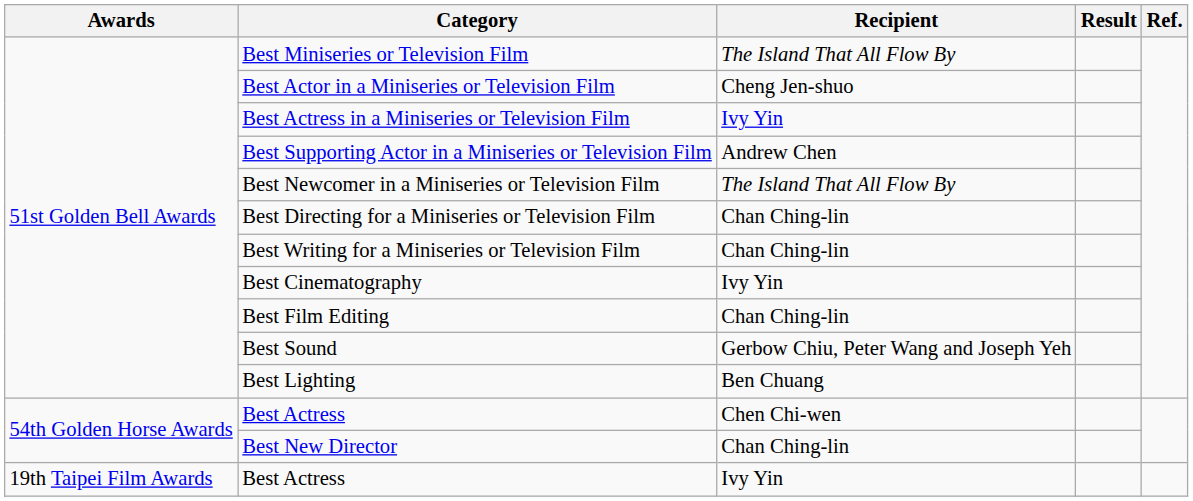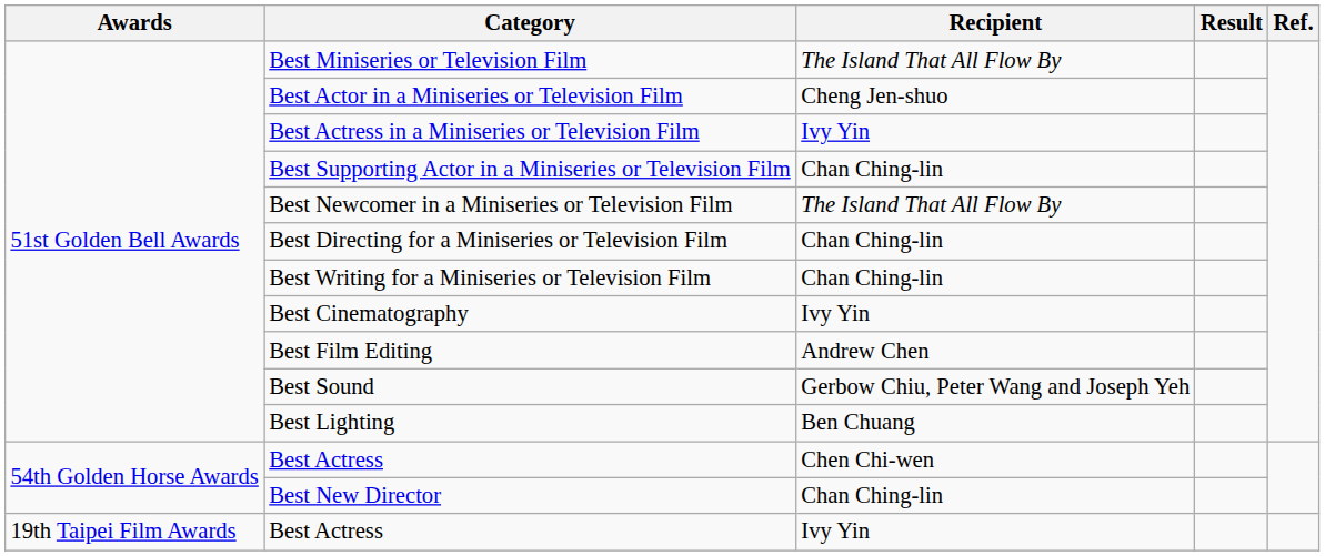Best Supporting Actor in a Miniseries or Television Film | Recipient: Andrew Chen -> Chan Ching-lin
Best Film Editing | Recipient: Chan Ching-lin -> Andrew Chen
